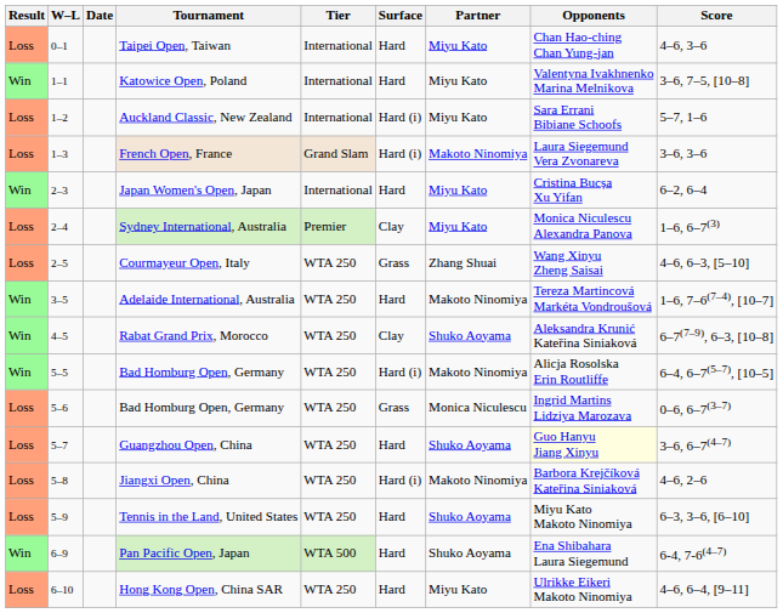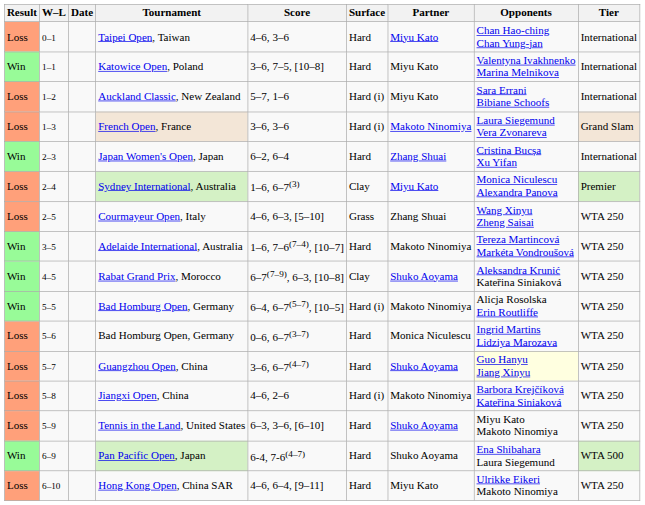columns swapped: Tier <-> Score
Japan Women's Open, Japan | Partner: Miyu Kato -> Zhang Shuai
5–6 / Bad Homburg Open, Germany | Surface: Grass -> Hard
